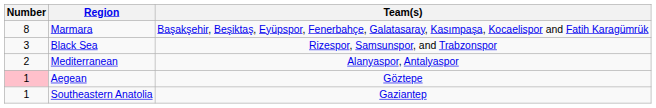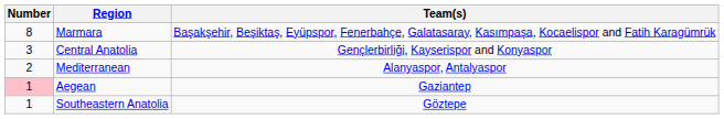+ row: 3 | Central Anatolia | Gençlerbirliği, Kayserispor and Konyaspor
- row: 3 | Black Sea | Rizespor, Samsunspor, and Trabzonspor
Aegean | Team(s): Göztepe -> Gaziantep
Southeastern Anatolia | Team(s): Gaziantep -> Göztepe
